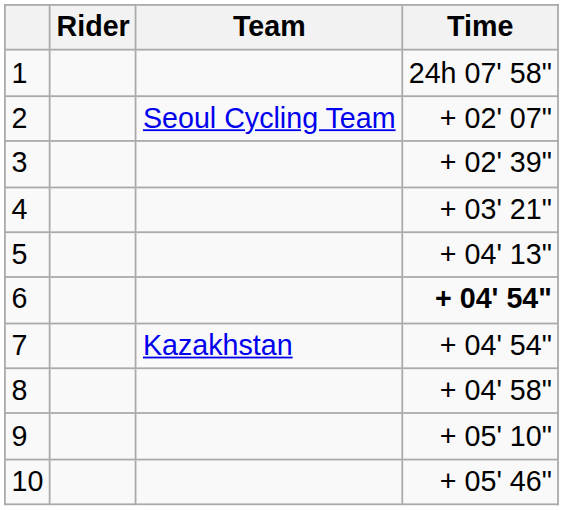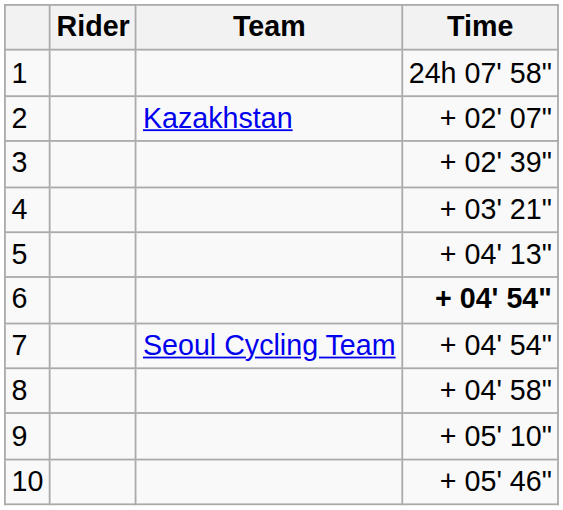2 | Team: Seoul Cycling Team -> Kazakhstan
7 | Team: Kazakhstan -> Seoul Cycling Team
